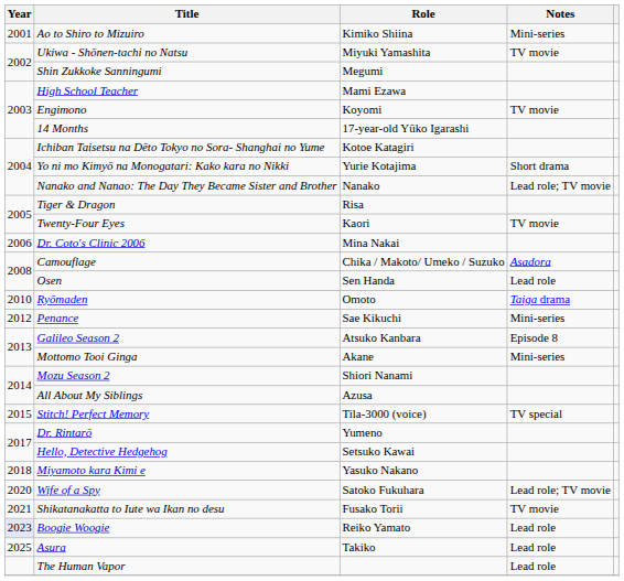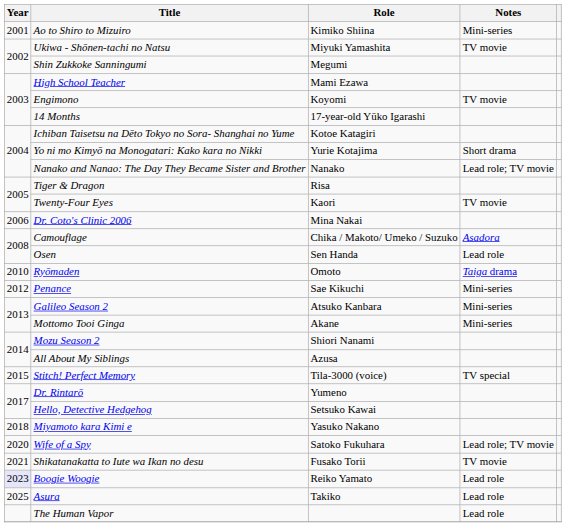Galileo Season 2 | Notes: Episode 8 -> Mini-series
